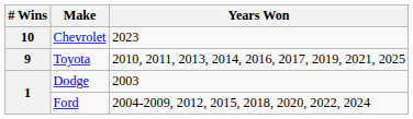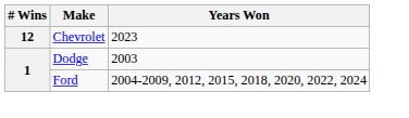Chevrolet | # Wins: 10 -> 12
- row: 9 | Toyota | 2010, 2011, 2013, 2014, 2016, 2017, 2019, 2021, 2025
